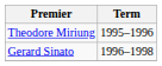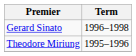rows swapped: Theodore Miriung <-> Gerard Sinato
